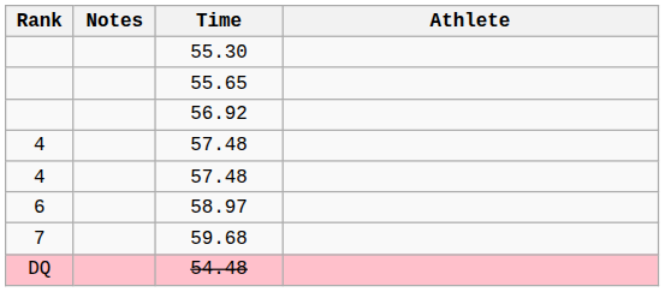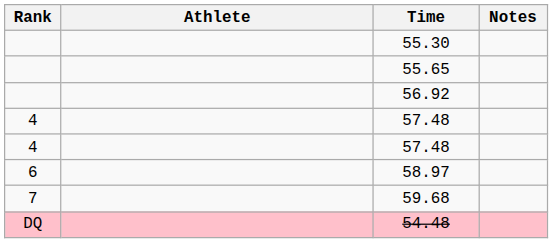columns swapped: Athlete <-> Notes
